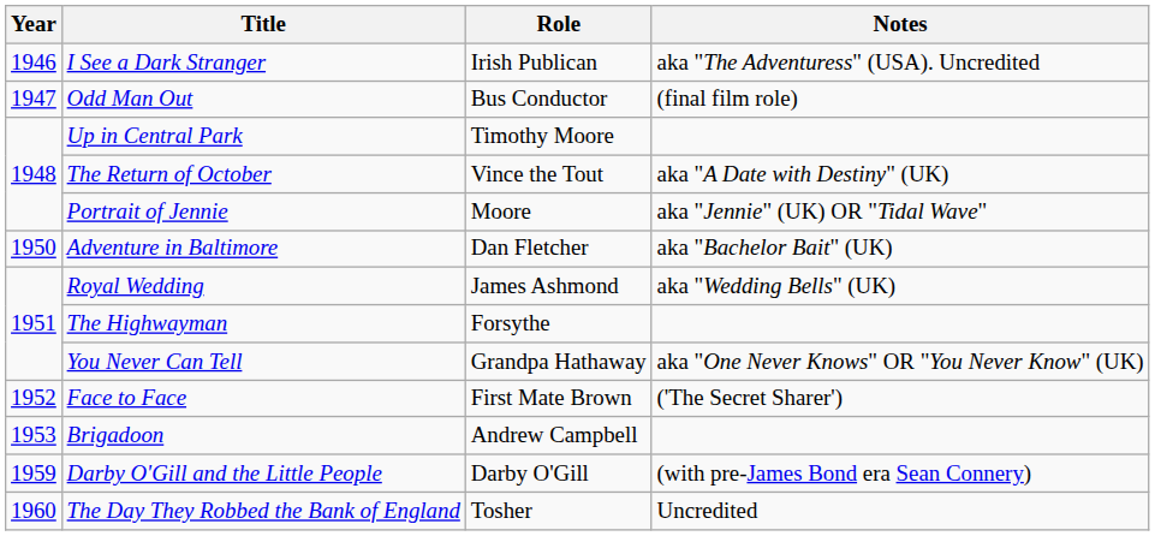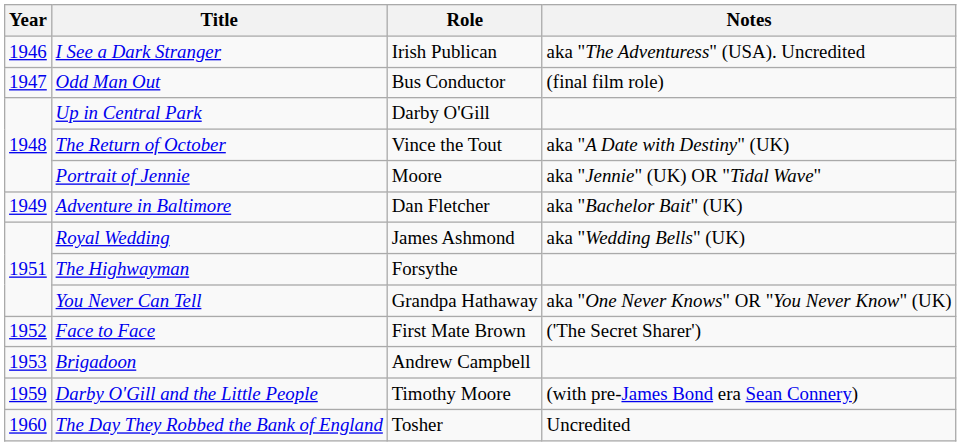Up in Central Park | Role: Timothy Moore -> Darby O'Gill
Adventure in Baltimore | Year: 1950 -> 1949
Darby O'Gill and the Little People | Role: Darby O'Gill -> Timothy Moore
